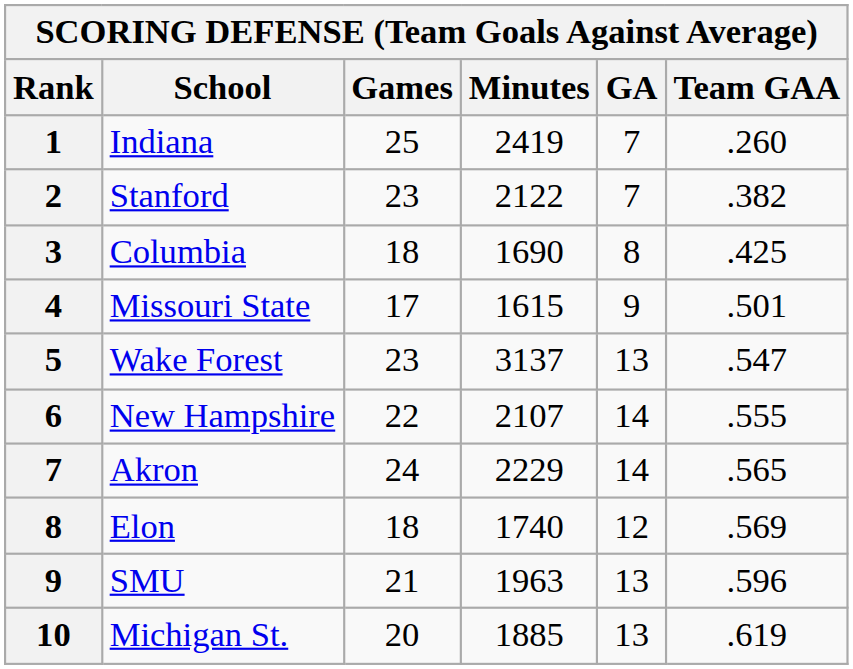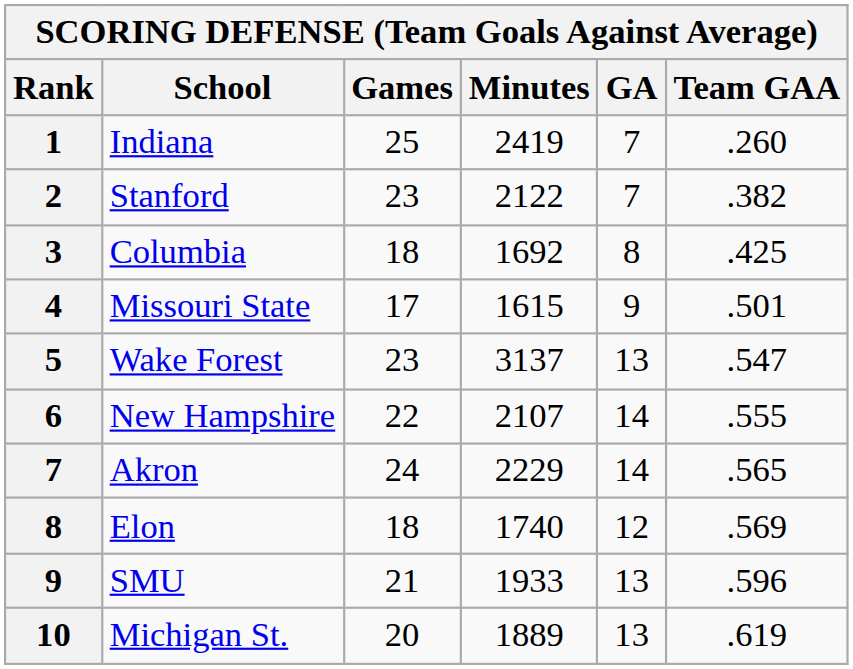Columbia | Minutes: 1690 -> 1692
SMU | Minutes: 1963 -> 1933
Michigan St. | Minutes: 1885 -> 1889
